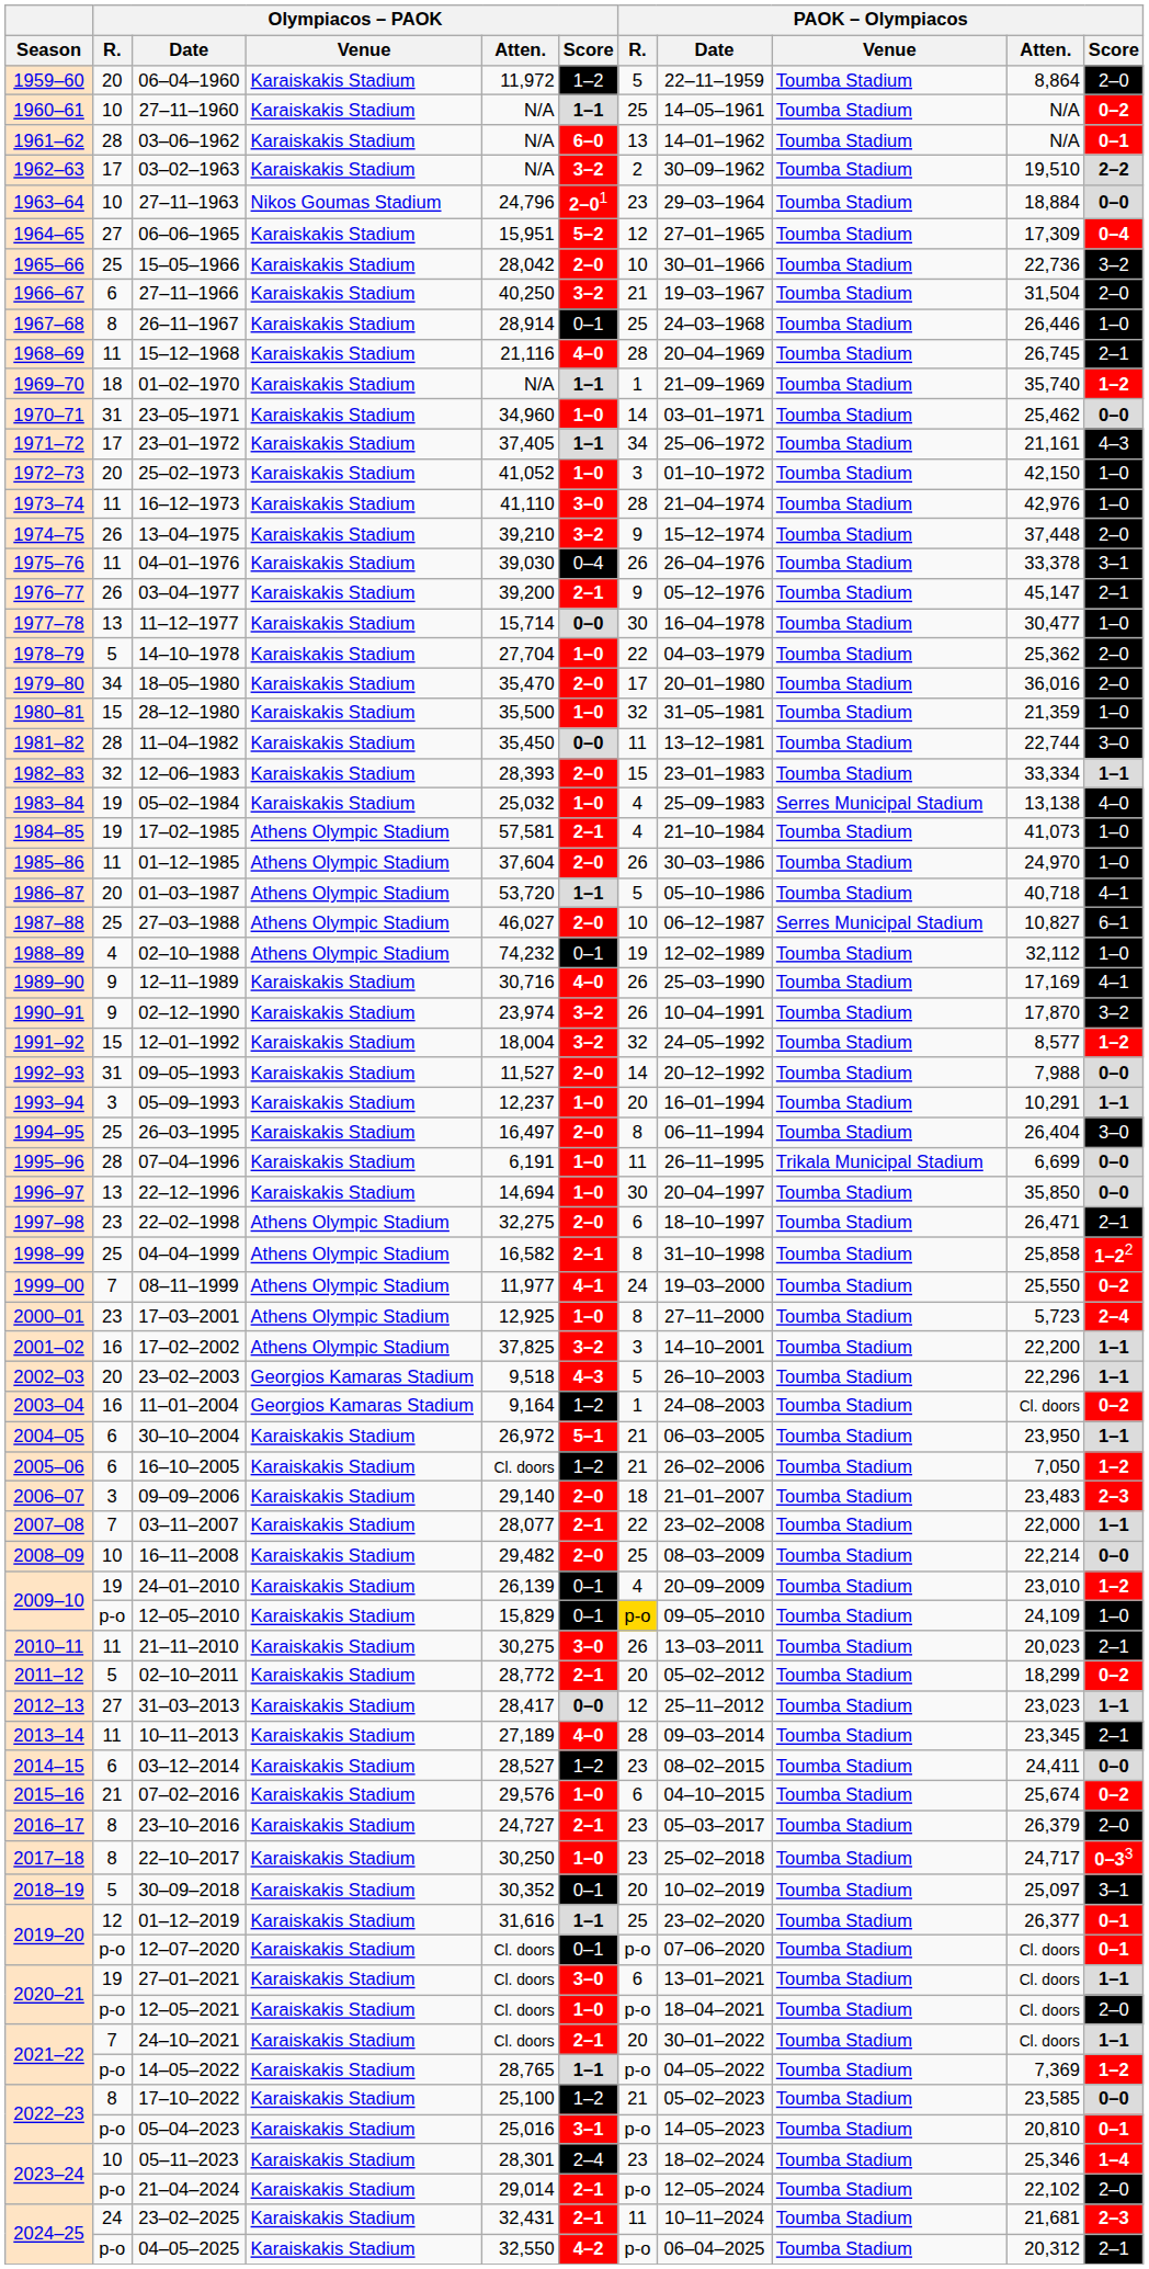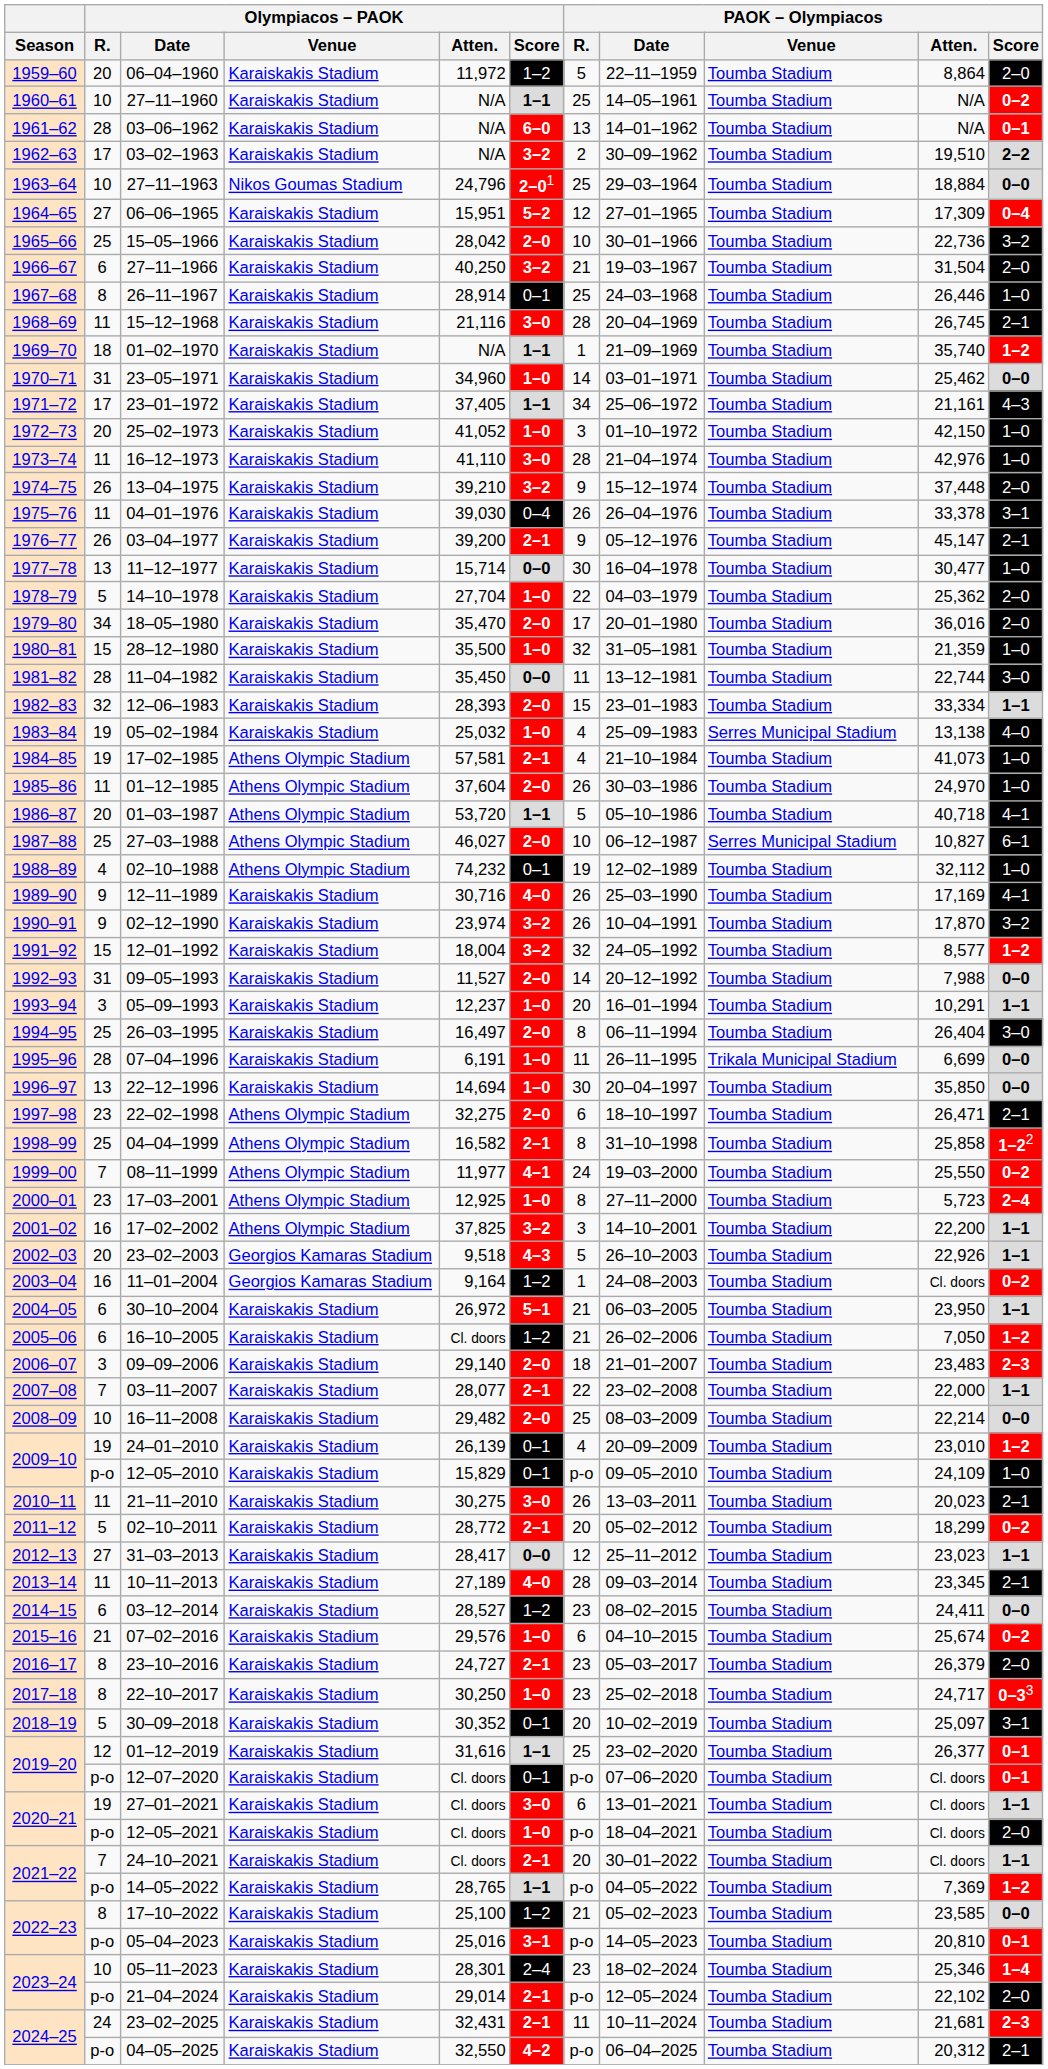27–11–1963 | PAOK – Olympiacos / R.: 23 -> 25
15–12–1968 | Olympiacos – PAOK / Score: 4–0 -> 3–0
23–02–2003 | PAOK – Olympiacos / Atten.: 22,296 -> 22,926
12–05–2010 | PAOK – Olympiacos / R.: gold background -> no background
